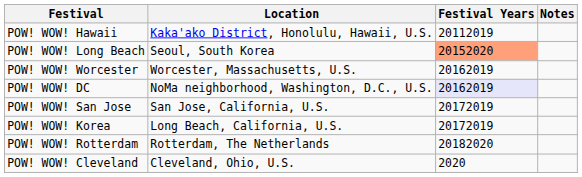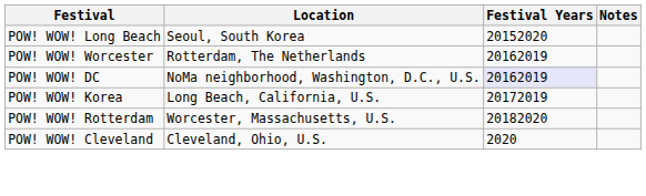- row: POW! WOW! Hawaii | Kaka'ako District, Honolulu, Hawaii, U.S. | 20112019
POW! WOW! Long Beach | Festival Years: lightsalmon background -> no background
POW! WOW! Worcester | Location: Worcester, Massachusetts, U.S. -> Rotterdam, The Netherlands
- row: POW! WOW! San Jose | San Jose, California, U.S. | 20172019
POW! WOW! Rotterdam | Location: Rotterdam, The Netherlands -> Worcester, Massachusetts, U.S.
